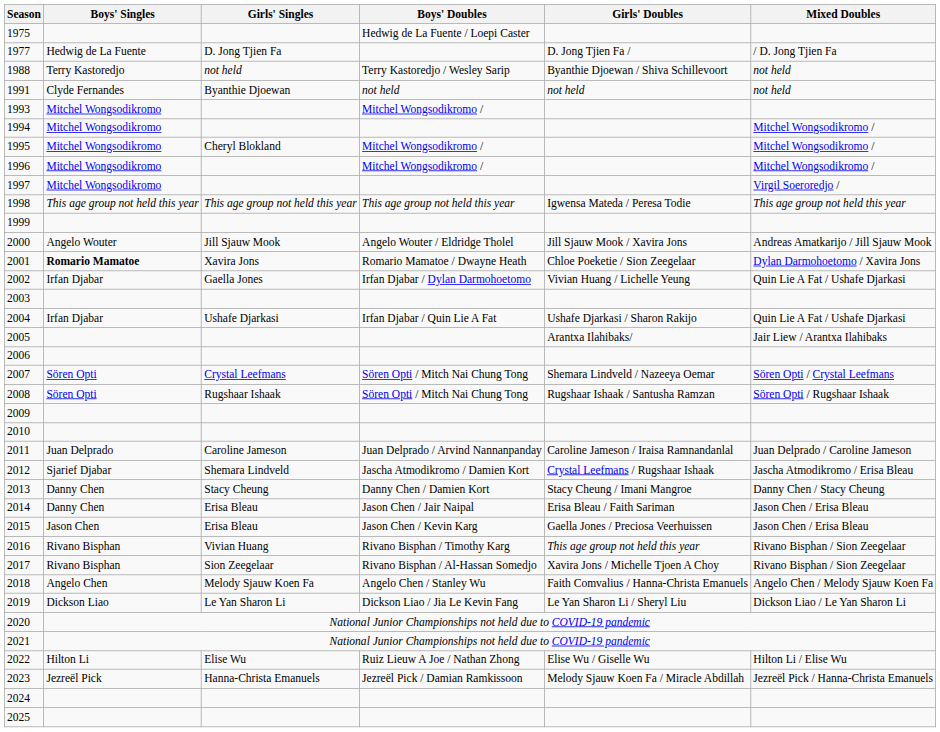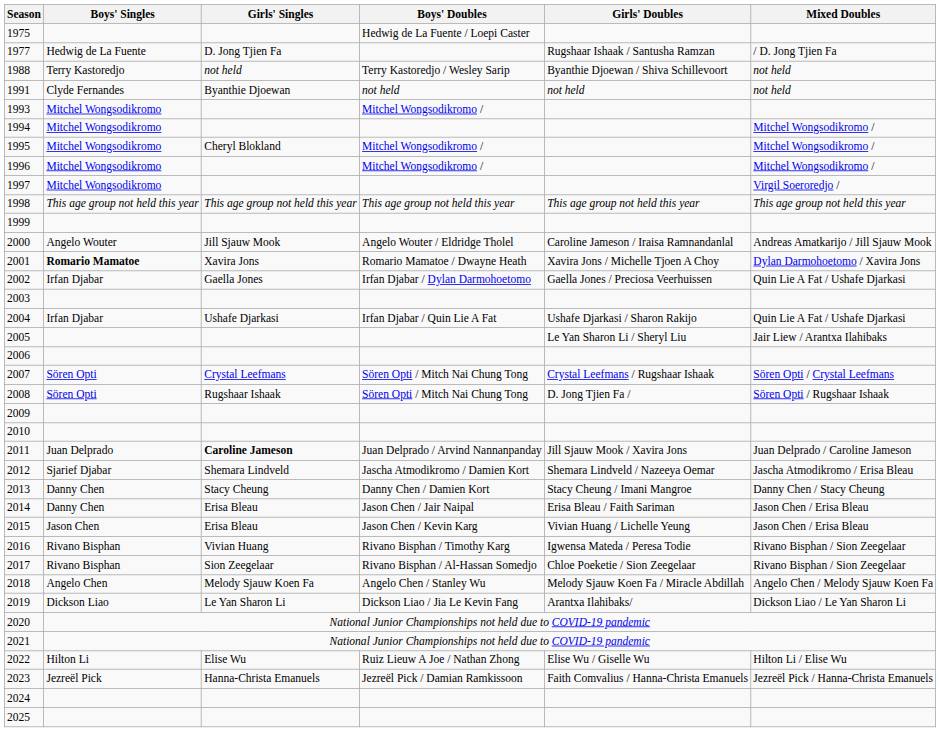1977 | Girls' Doubles: D. Jong Tjien Fa / -> Rugshaar Ishaak / Santusha Ramzan
1998 | Girls' Doubles: Igwensa Mateda / Peresa Todie -> This age group not held this year
2000 | Girls' Doubles: Jill Sjauw Mook / Xavira Jons -> Caroline Jameson / Iraisa Ramnandanlal
2001 | Girls' Doubles: Chloe Poeketie / Sion Zeegelaar -> Xavira Jons / Michelle Tjoen A Choy
2002 | Girls' Doubles: Vivian Huang / Lichelle Yeung -> Gaella Jones / Preciosa Veerhuissen
2005 | Girls' Doubles: Arantxa Ilahibaks/ -> Le Yan Sharon Li / Sheryl Liu
2007 | Girls' Doubles: Shemara Lindveld / Nazeeya Oemar -> Crystal Leefmans / Rugshaar Ishaak
2008 | Girls' Doubles: Rugshaar Ishaak / Santusha Ramzan -> D. Jong Tjien Fa /
2011 | Girls' Singles: normal -> bold
2011 | Girls' Doubles: Caroline Jameson / Iraisa Ramnandanlal -> Jill Sjauw Mook / Xavira Jons
2012 | Girls' Doubles: Crystal Leefmans / Rugshaar Ishaak -> Shemara Lindveld / Nazeeya Oemar
2015 | Girls' Doubles: Gaella Jones / Preciosa Veerhuissen -> Vivian Huang / Lichelle Yeung
2016 | Girls' Doubles: This age group not held this year -> Igwensa Mateda / Peresa Todie
2017 | Girls' Doubles: Xavira Jons / Michelle Tjoen A Choy -> Chloe Poeketie / Sion Zeegelaar
2018 | Girls' Doubles: Faith Comvalius / Hanna-Christa Emanuels -> Melody Sjauw Koen Fa / Miracle Abdillah
2019 | Girls' Doubles: Le Yan Sharon Li / Sheryl Liu -> Arantxa Ilahibaks/
2023 | Girls' Doubles: Melody Sjauw Koen Fa / Miracle Abdillah -> Faith Comvalius / Hanna-Christa Emanuels
